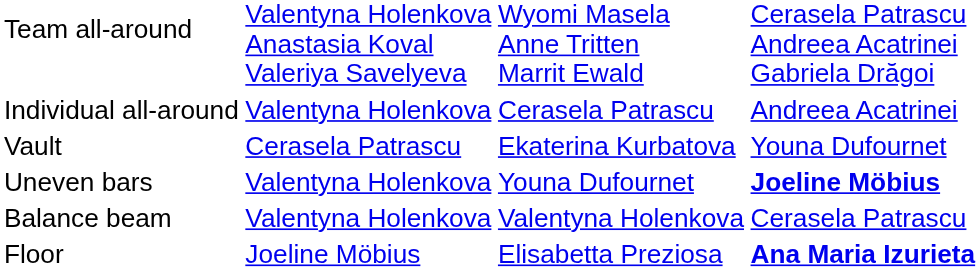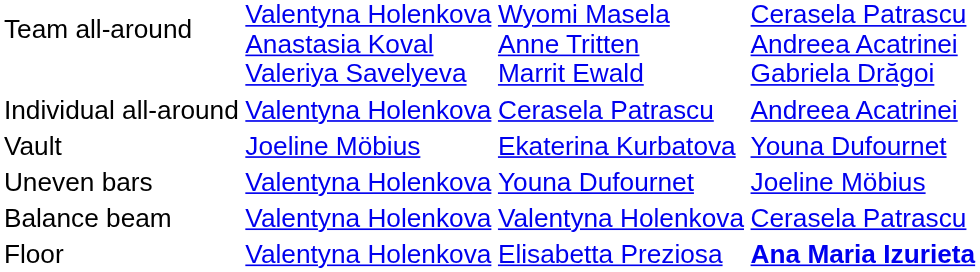Vault | column 2: Cerasela Patrascu -> Joeline Möbius
Uneven bars | column 4: bold -> normal
Floor | column 2: Joeline Möbius -> Valentyna Holenkova
